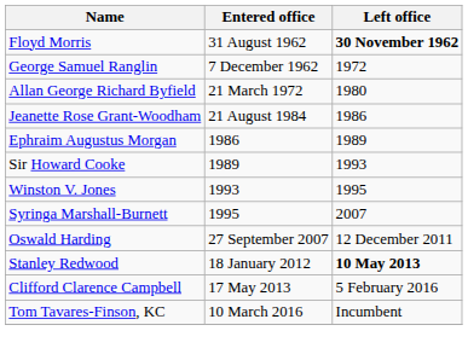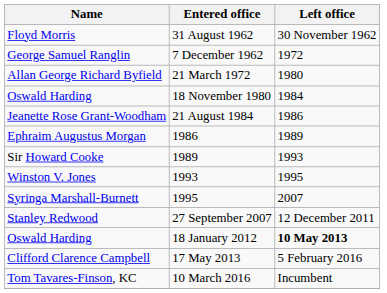31 August 1962 | Left office: bold -> normal
+ row: Oswald Harding | 18 November 1980 | 1984
27 September 2007 | Name: Oswald Harding -> Stanley Redwood
18 January 2012 | Name: Stanley Redwood -> Oswald Harding
